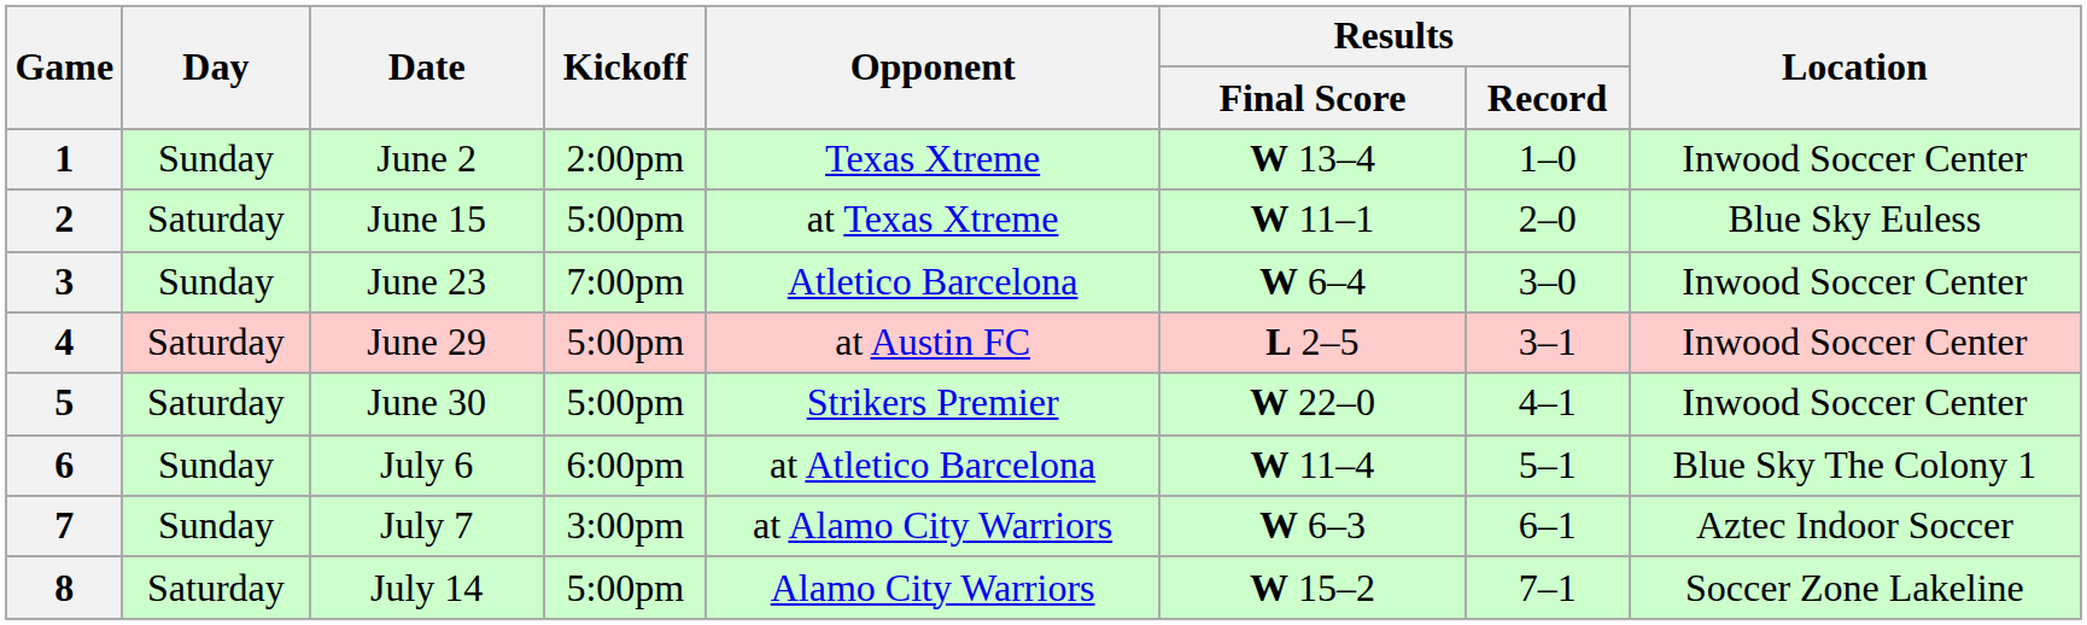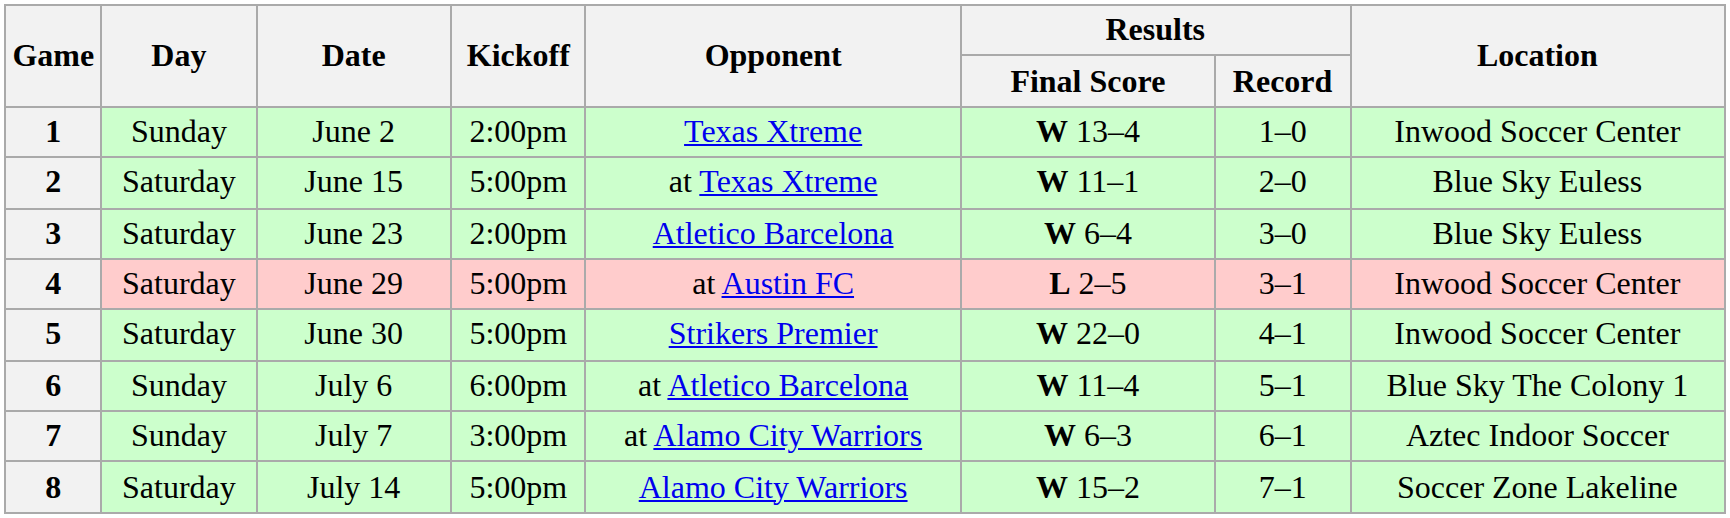3 | Day: Sunday -> Saturday
3 | Kickoff: 7:00pm -> 2:00pm
3 | Location: Inwood Soccer Center -> Blue Sky Euless
